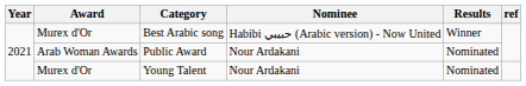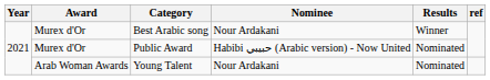Best Arabic song | Nominee: Habibi حبيبي (Arabic version) - Now United -> Nour Ardakani
Public Award | Award: Arab Woman Awards -> Murex d'Or
Public Award | Nominee: Nour Ardakani -> Habibi حبيبي (Arabic version) - Now United
Young Talent | Award: Murex d'Or -> Arab Woman Awards
